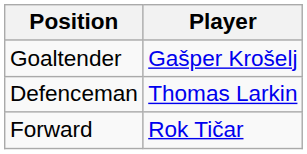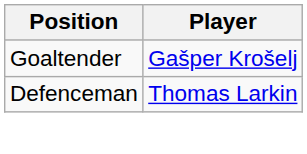- row: Forward | Rok Tičar
